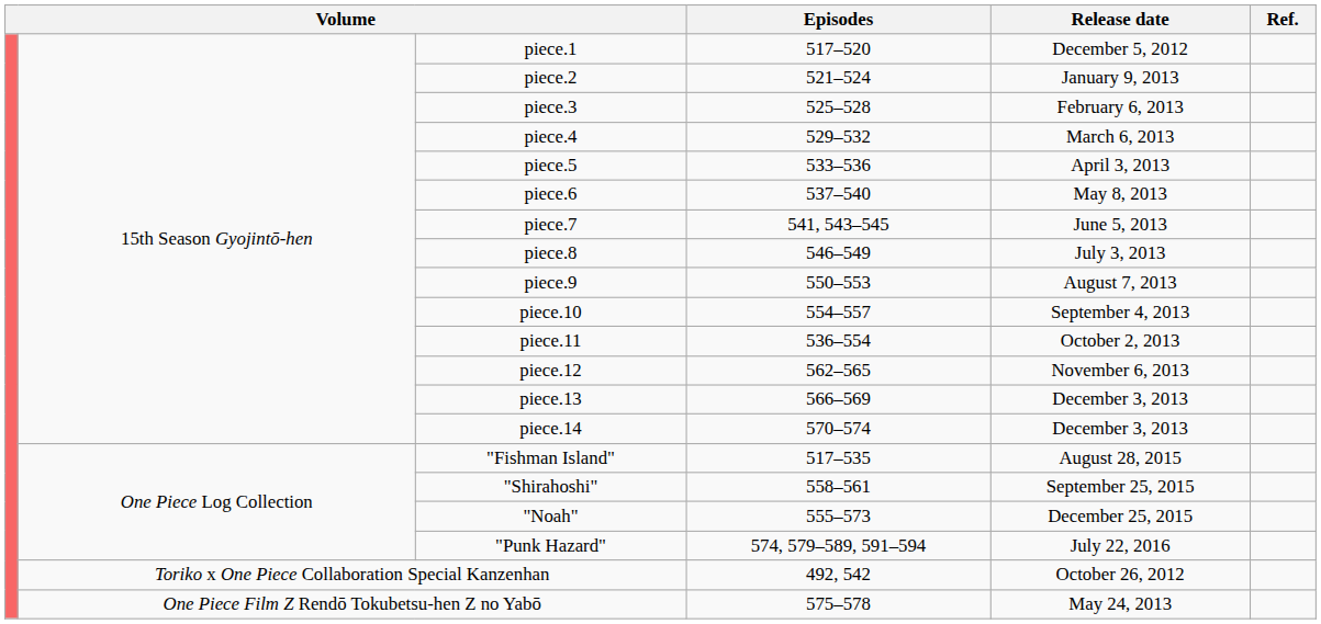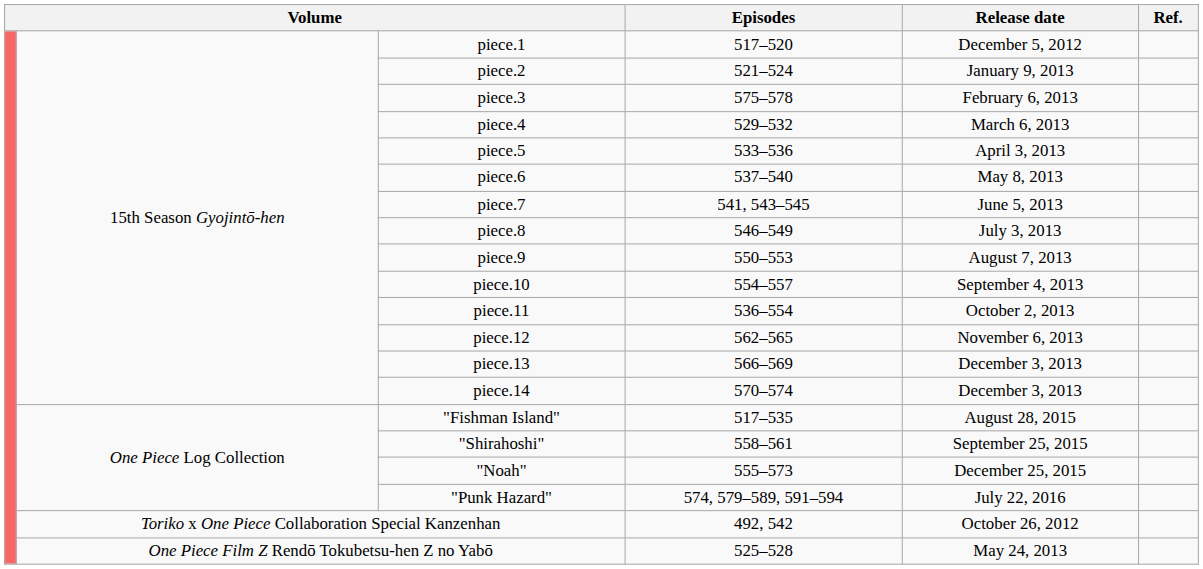piece.3 | Episodes: 525–528 -> 575–578
One Piece Film Z Rendō Tokubetsu-hen Z no Yabō | Episodes: 575–578 -> 525–528
